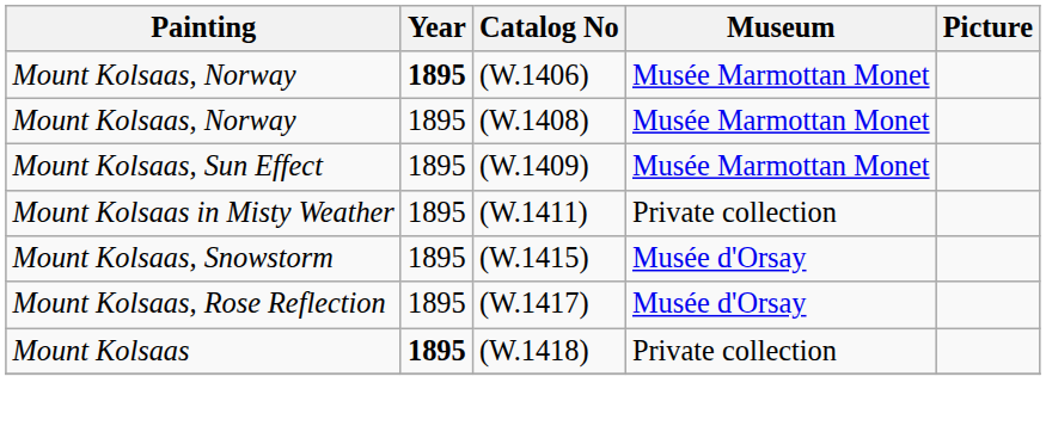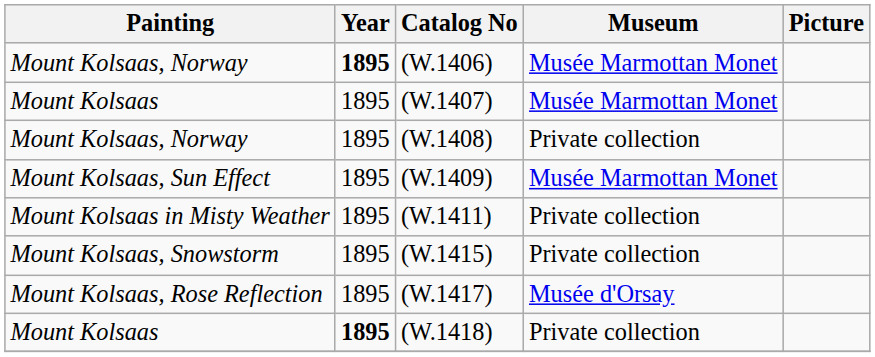+ row: Mount Kolsaas | 1895 | (W.1407) | Musée Marmottan Monet
(W.1408) | Museum: Musée Marmottan Monet -> Private collection
(W.1415) | Museum: Musée d'Orsay -> Private collection
